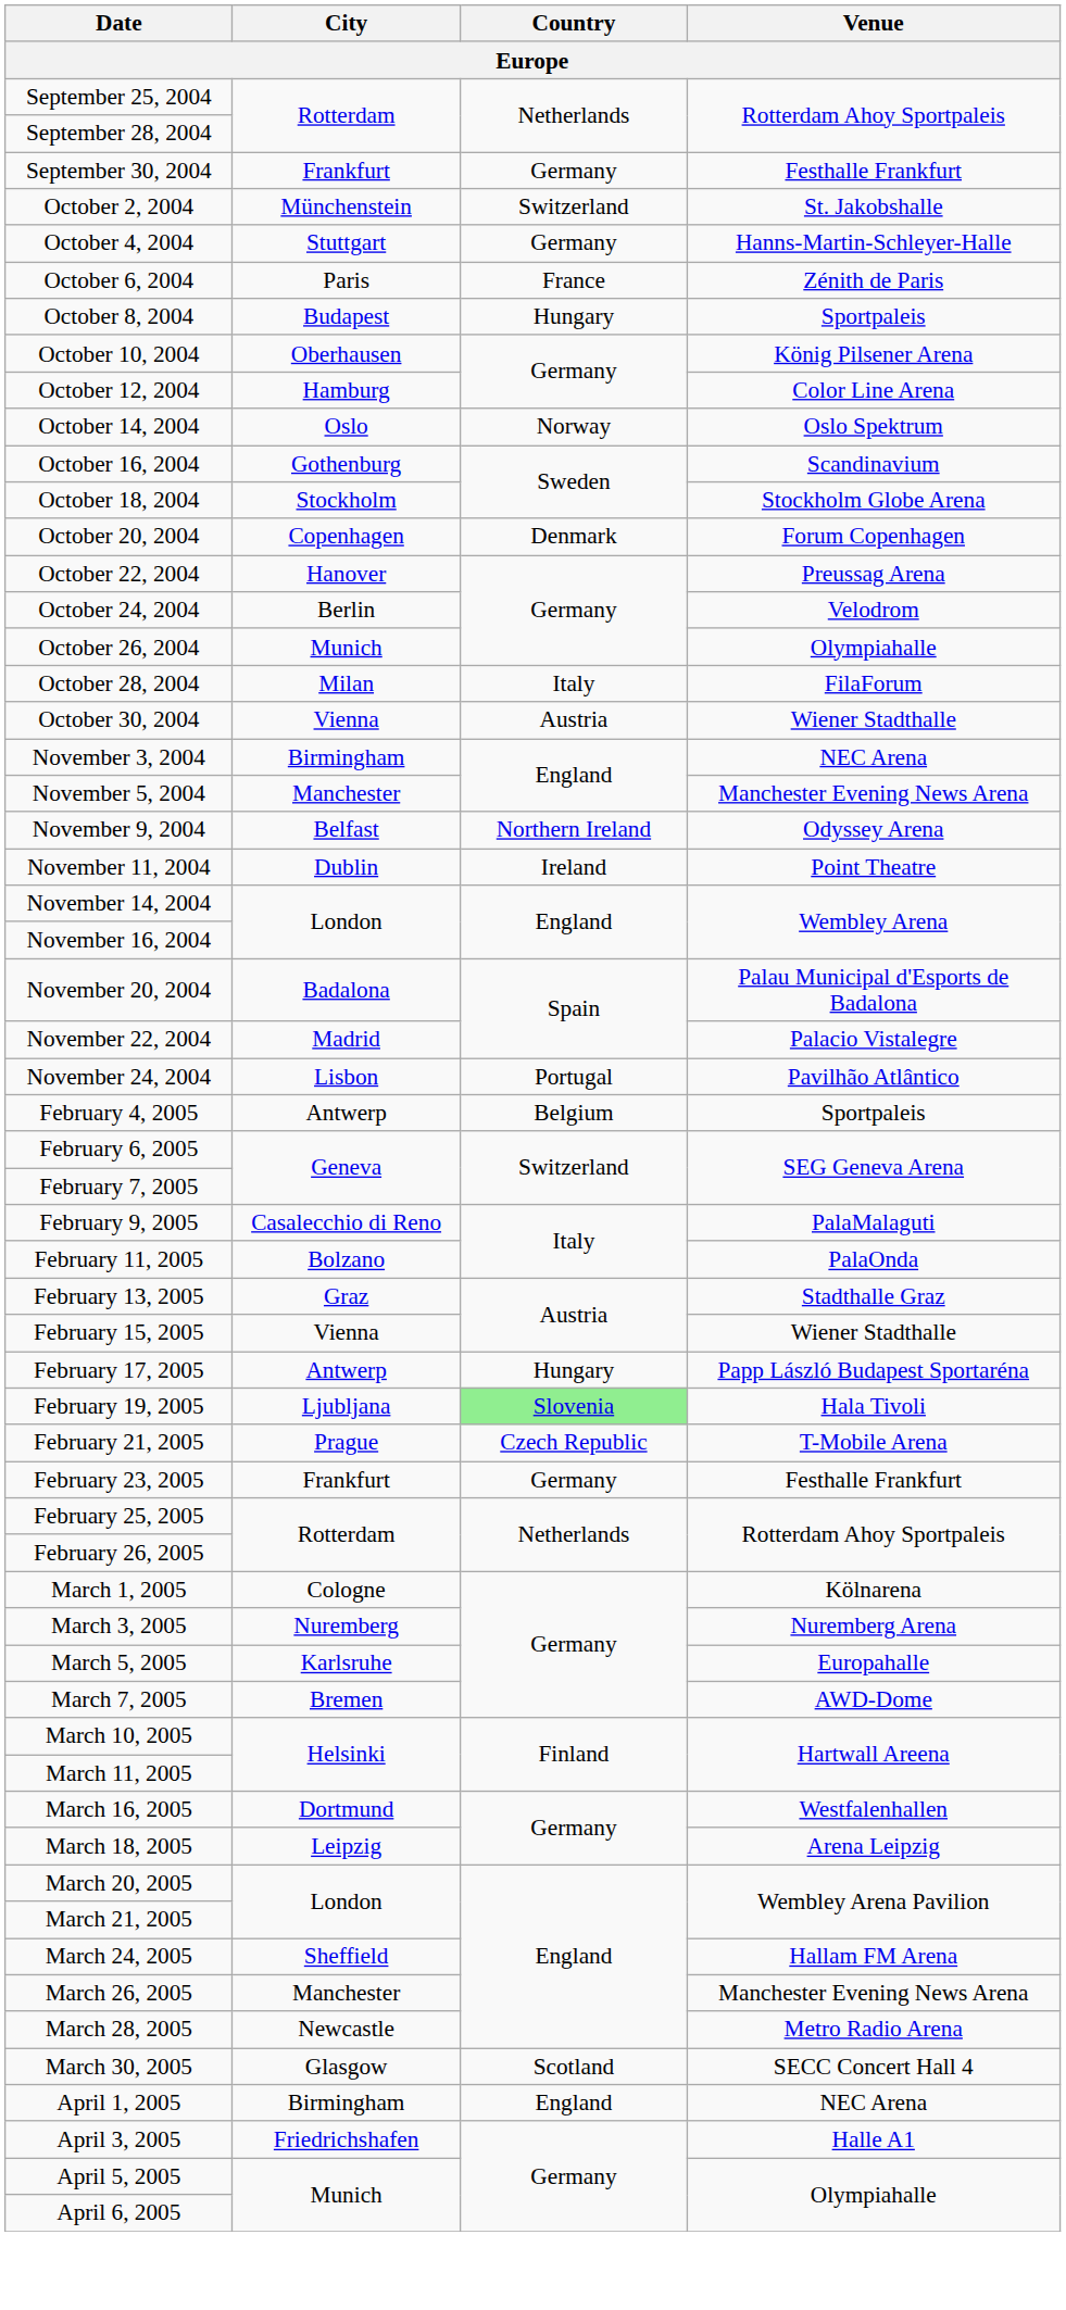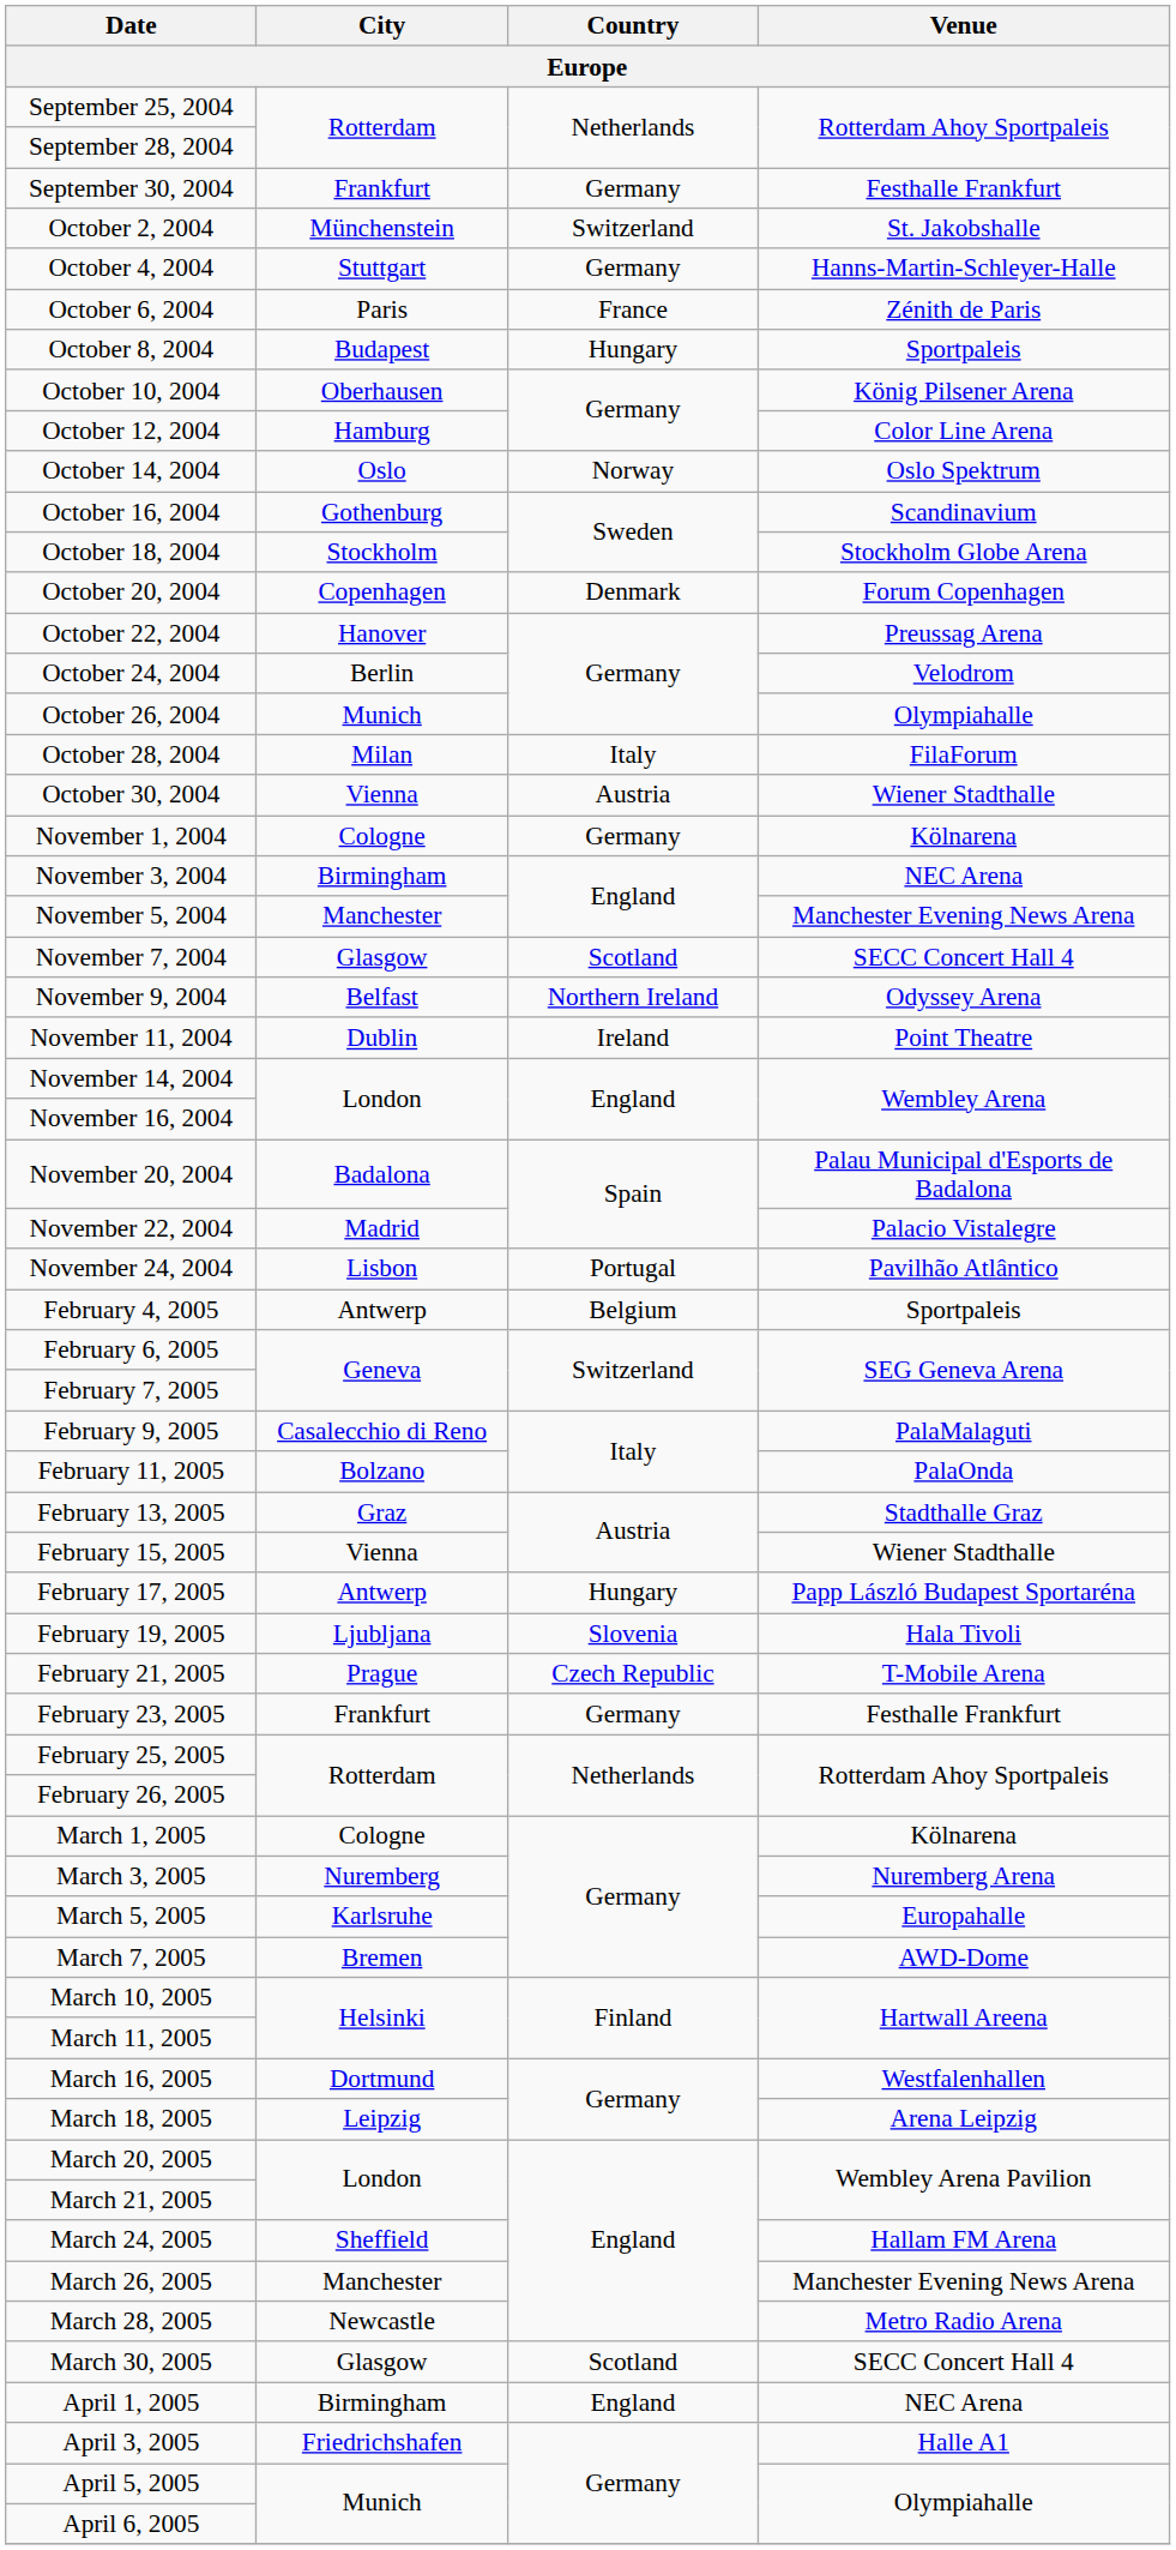+ row: November 1, 2004 | Cologne | Germany | Kölnarena
+ row: November 7, 2004 | Glasgow | Scotland | SECC Concert Hall 4
February 19, 2005 | Country: lightgreen background -> no background
